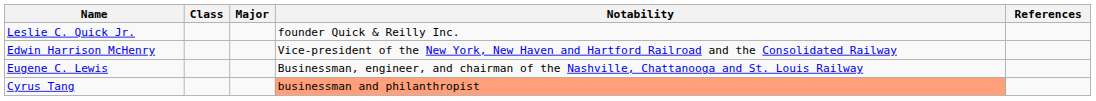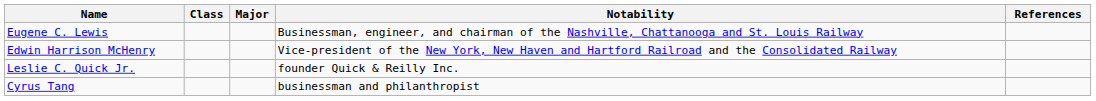rows swapped: Eugene C. Lewis <-> Leslie C. Quick Jr.
Cyrus Tang | Notability: lightsalmon background -> no background
